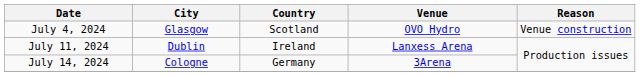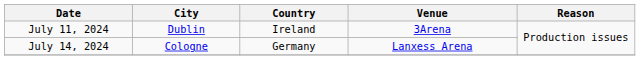- row: July 4, 2024 | Glasgow | Scotland | OVO Hydro | Venue construction
July 11, 2024 | Venue: Lanxess Arena -> 3Arena
July 14, 2024 | Venue: 3Arena -> Lanxess Arena
